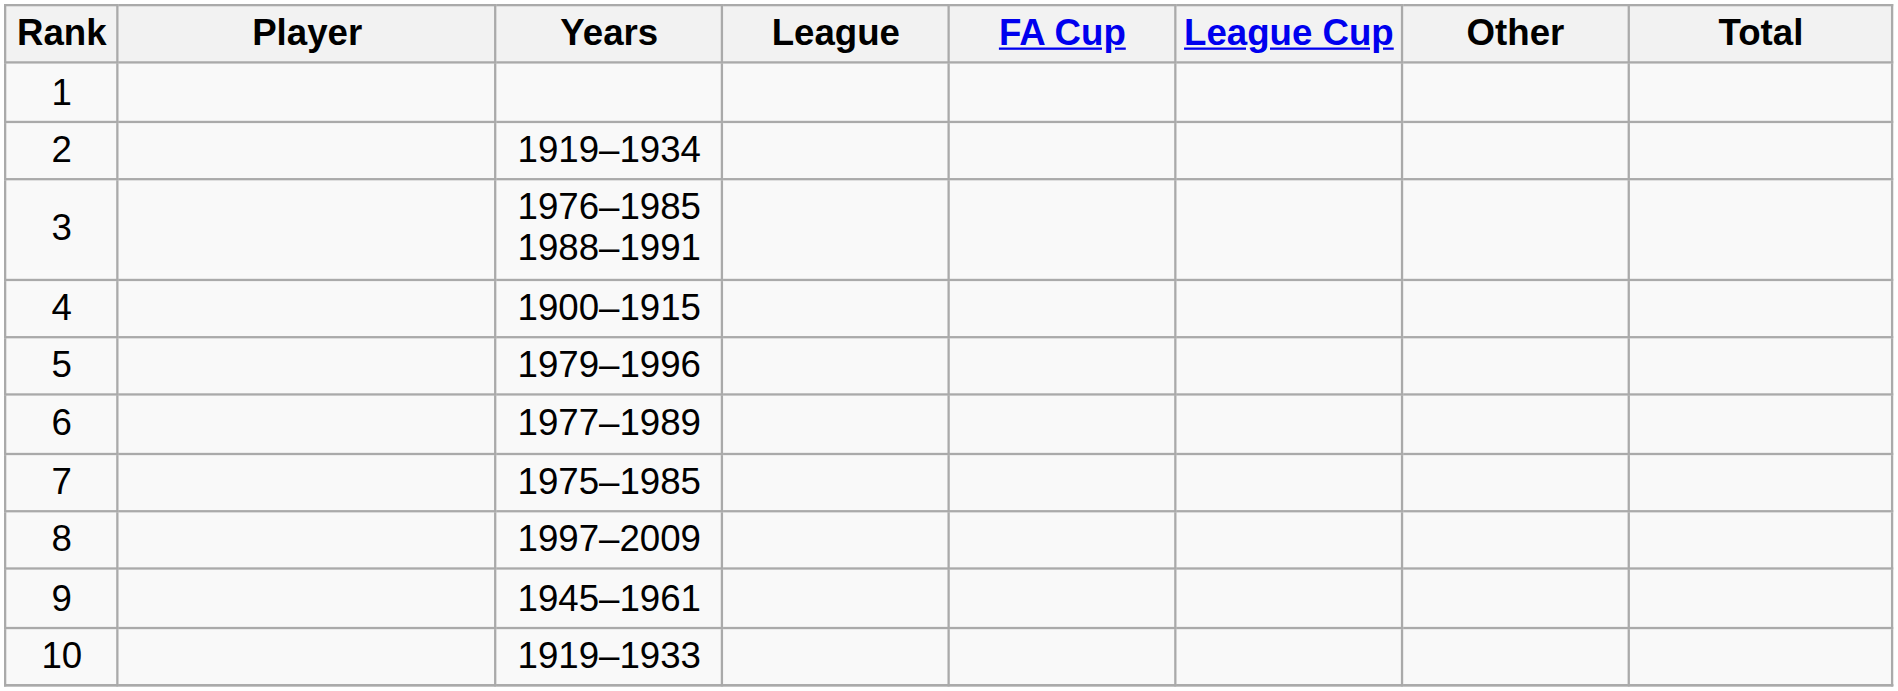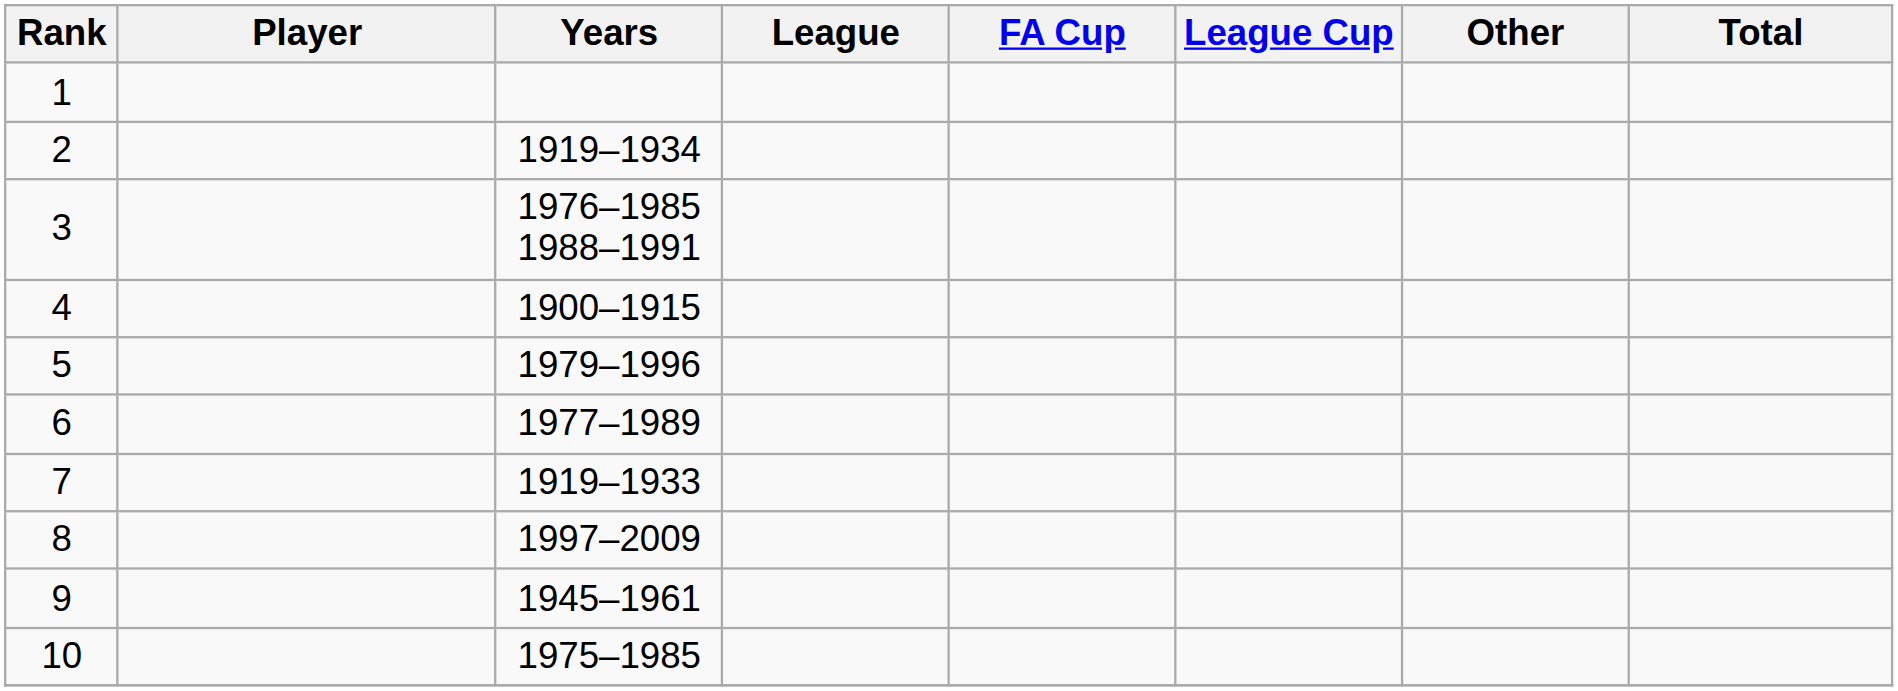7 | Years: 1975–1985 -> 1919–1933
10 | Years: 1919–1933 -> 1975–1985
